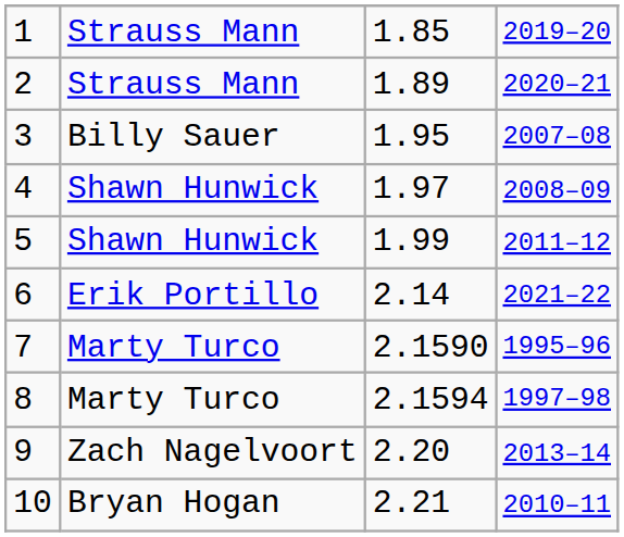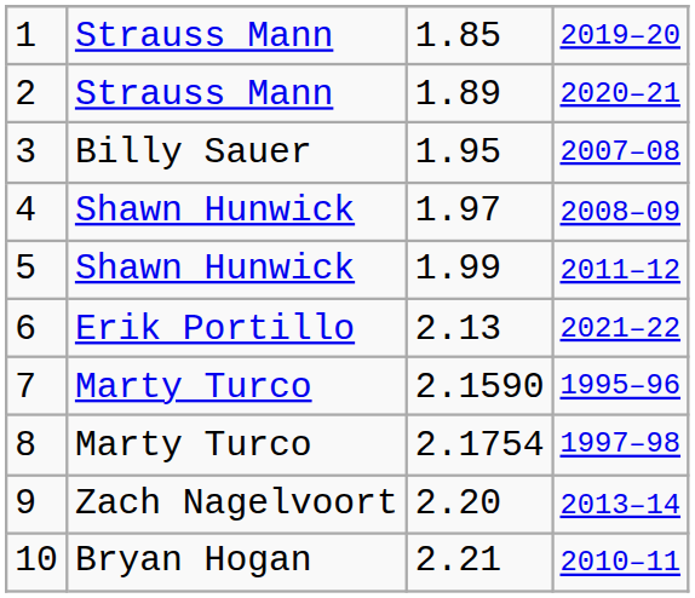6 | column 3: 2.14 -> 2.13
8 | column 3: 2.1594 -> 2.1754
